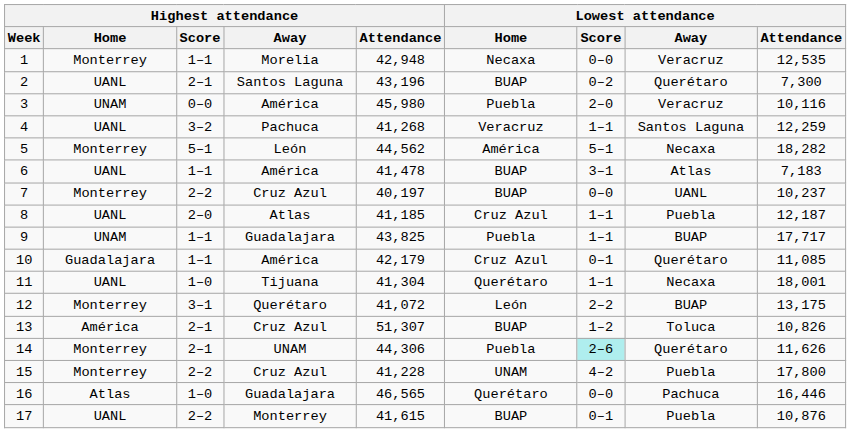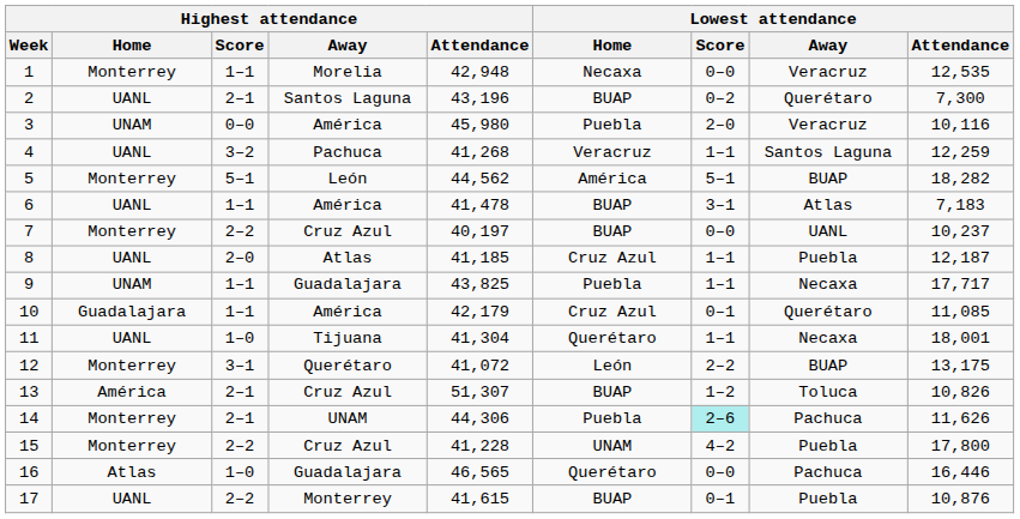5 | Lowest attendance / Away: Necaxa -> BUAP
9 | Lowest attendance / Away: BUAP -> Necaxa
14 | Lowest attendance / Away: Querétaro -> Pachuca
